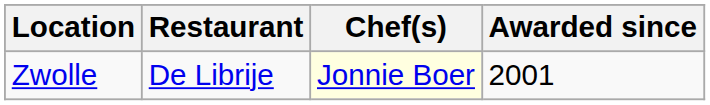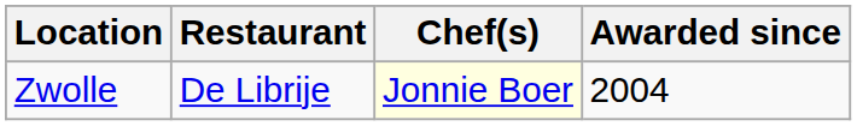Zwolle | Awarded since: 2001 -> 2004
